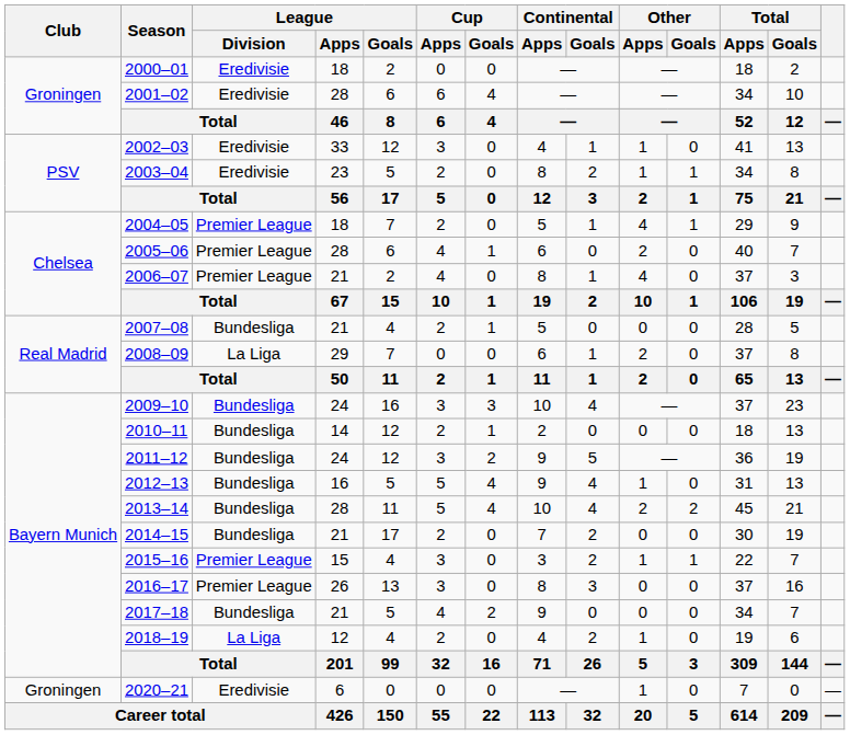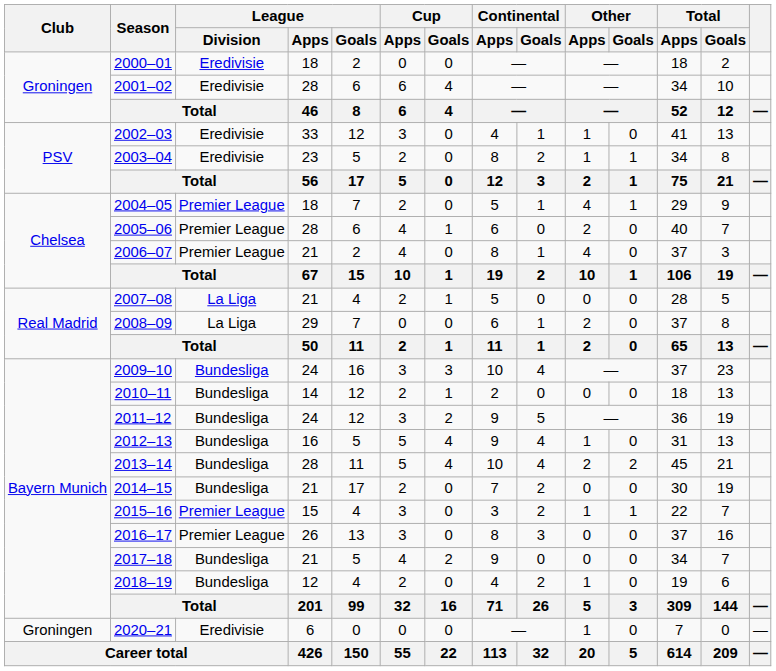2007–08 | League / Division: Bundesliga -> La Liga
2018–19 | League / Division: La Liga -> Bundesliga
